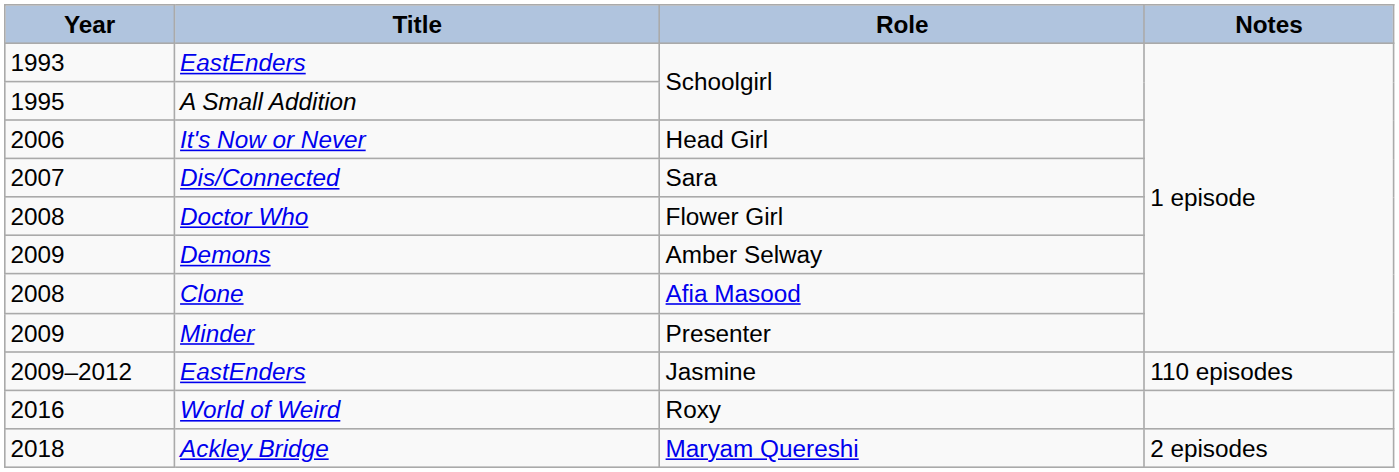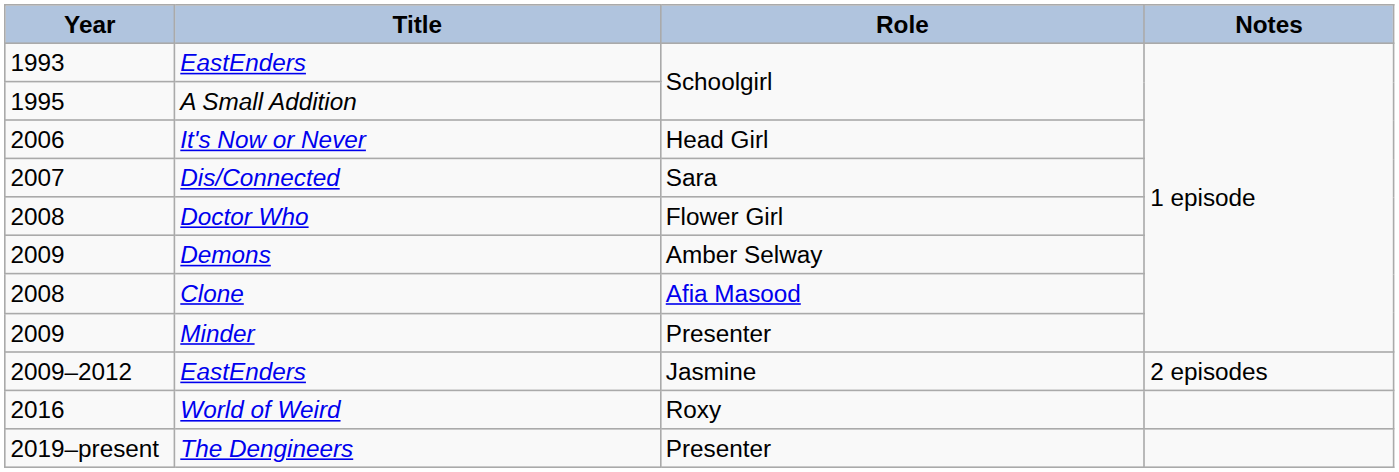2009–2012 / EastEnders | Notes: 110 episodes -> 2 episodes
- row: 2018 | Ackley Bridge | Maryam Quereshi | 2 episodes
+ row: 2019–present | The Dengineers | Presenter
